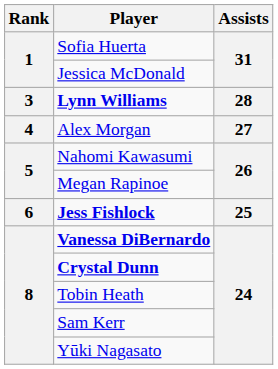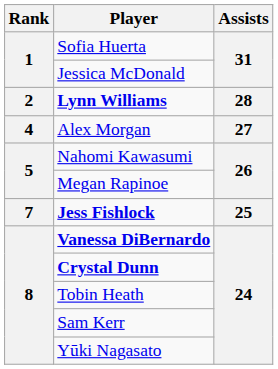Lynn Williams | Rank: 3 -> 2
Jess Fishlock | Rank: 6 -> 7
